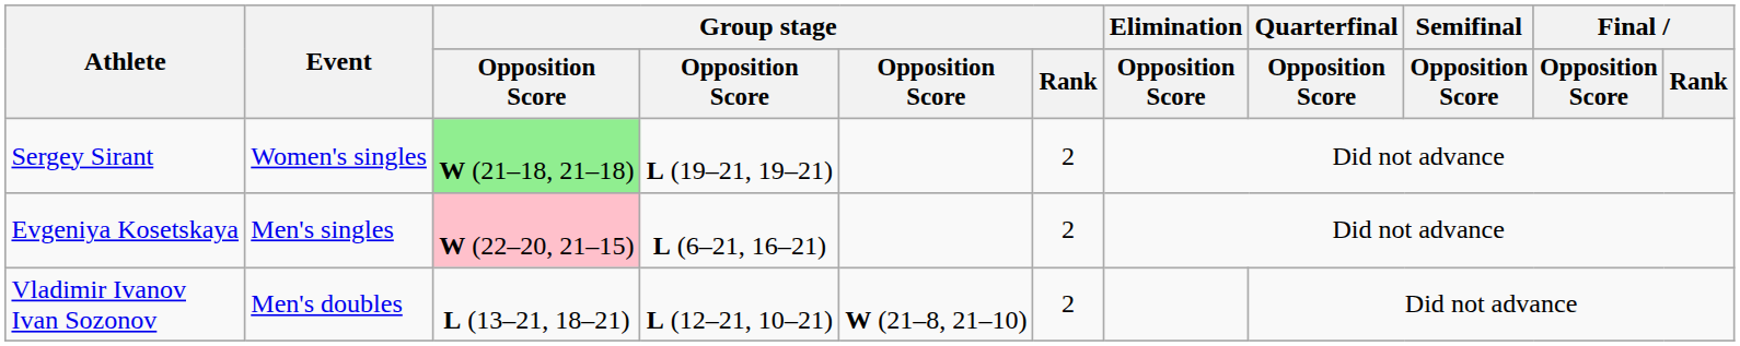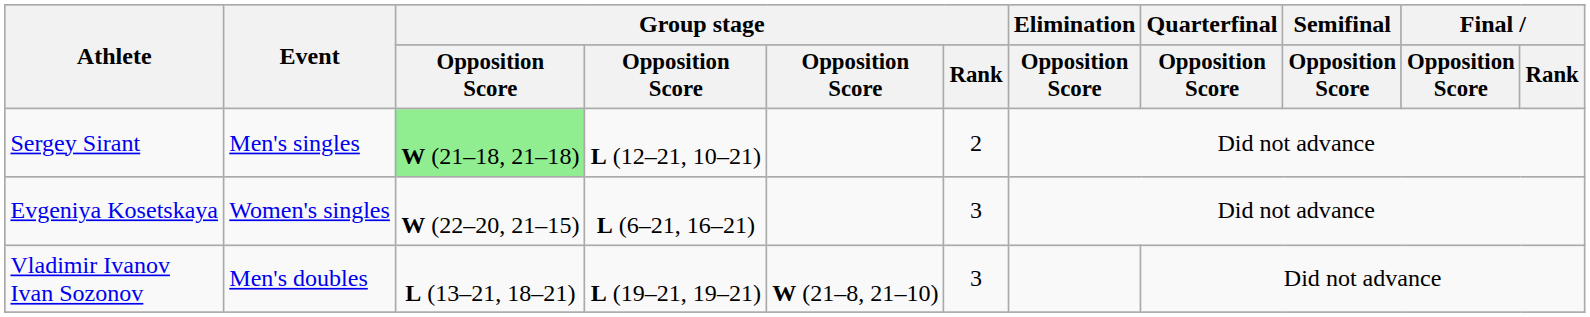Sergey Sirant | Event: Women's singles -> Men's singles
Sergey Sirant | column 4: L (19–21, 19–21) -> L (12–21, 10–21)
Evgeniya Kosetskaya | Event: Men's singles -> Women's singles
Evgeniya Kosetskaya | column 3: pink background -> no background
Evgeniya Kosetskaya | Group stage / Rank: 2 -> 3
Vladimir Ivanov Ivan Sozonov | column 4: L (12–21, 10–21) -> L (19–21, 19–21)
Vladimir Ivanov Ivan Sozonov | Group stage / Rank: 2 -> 3
